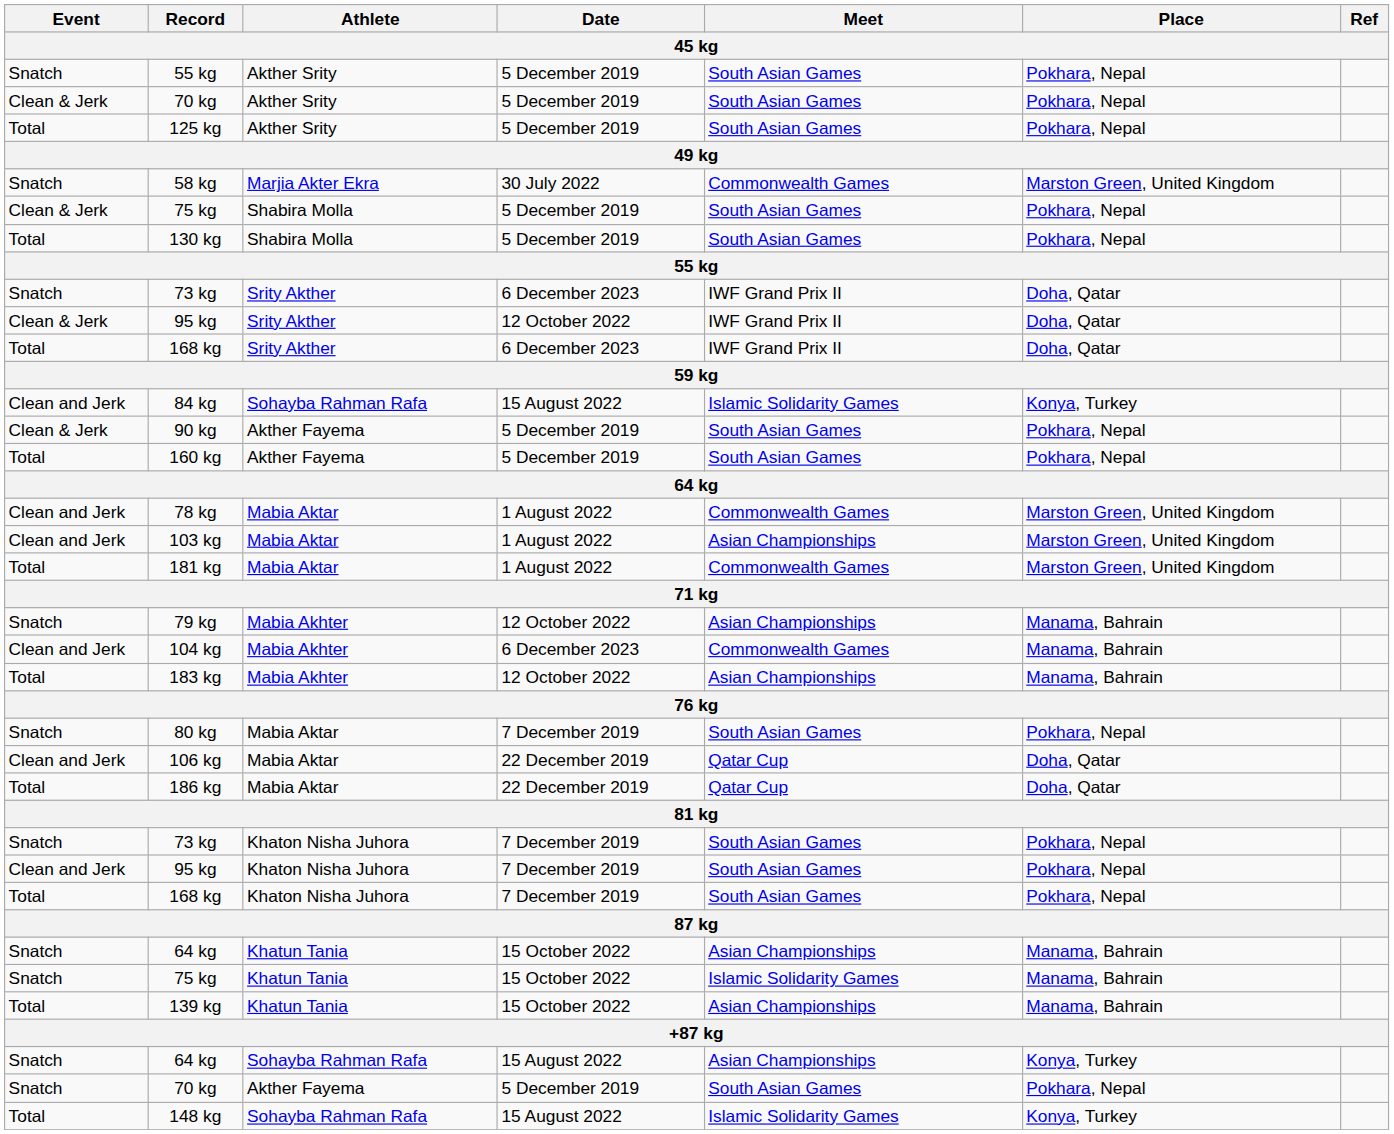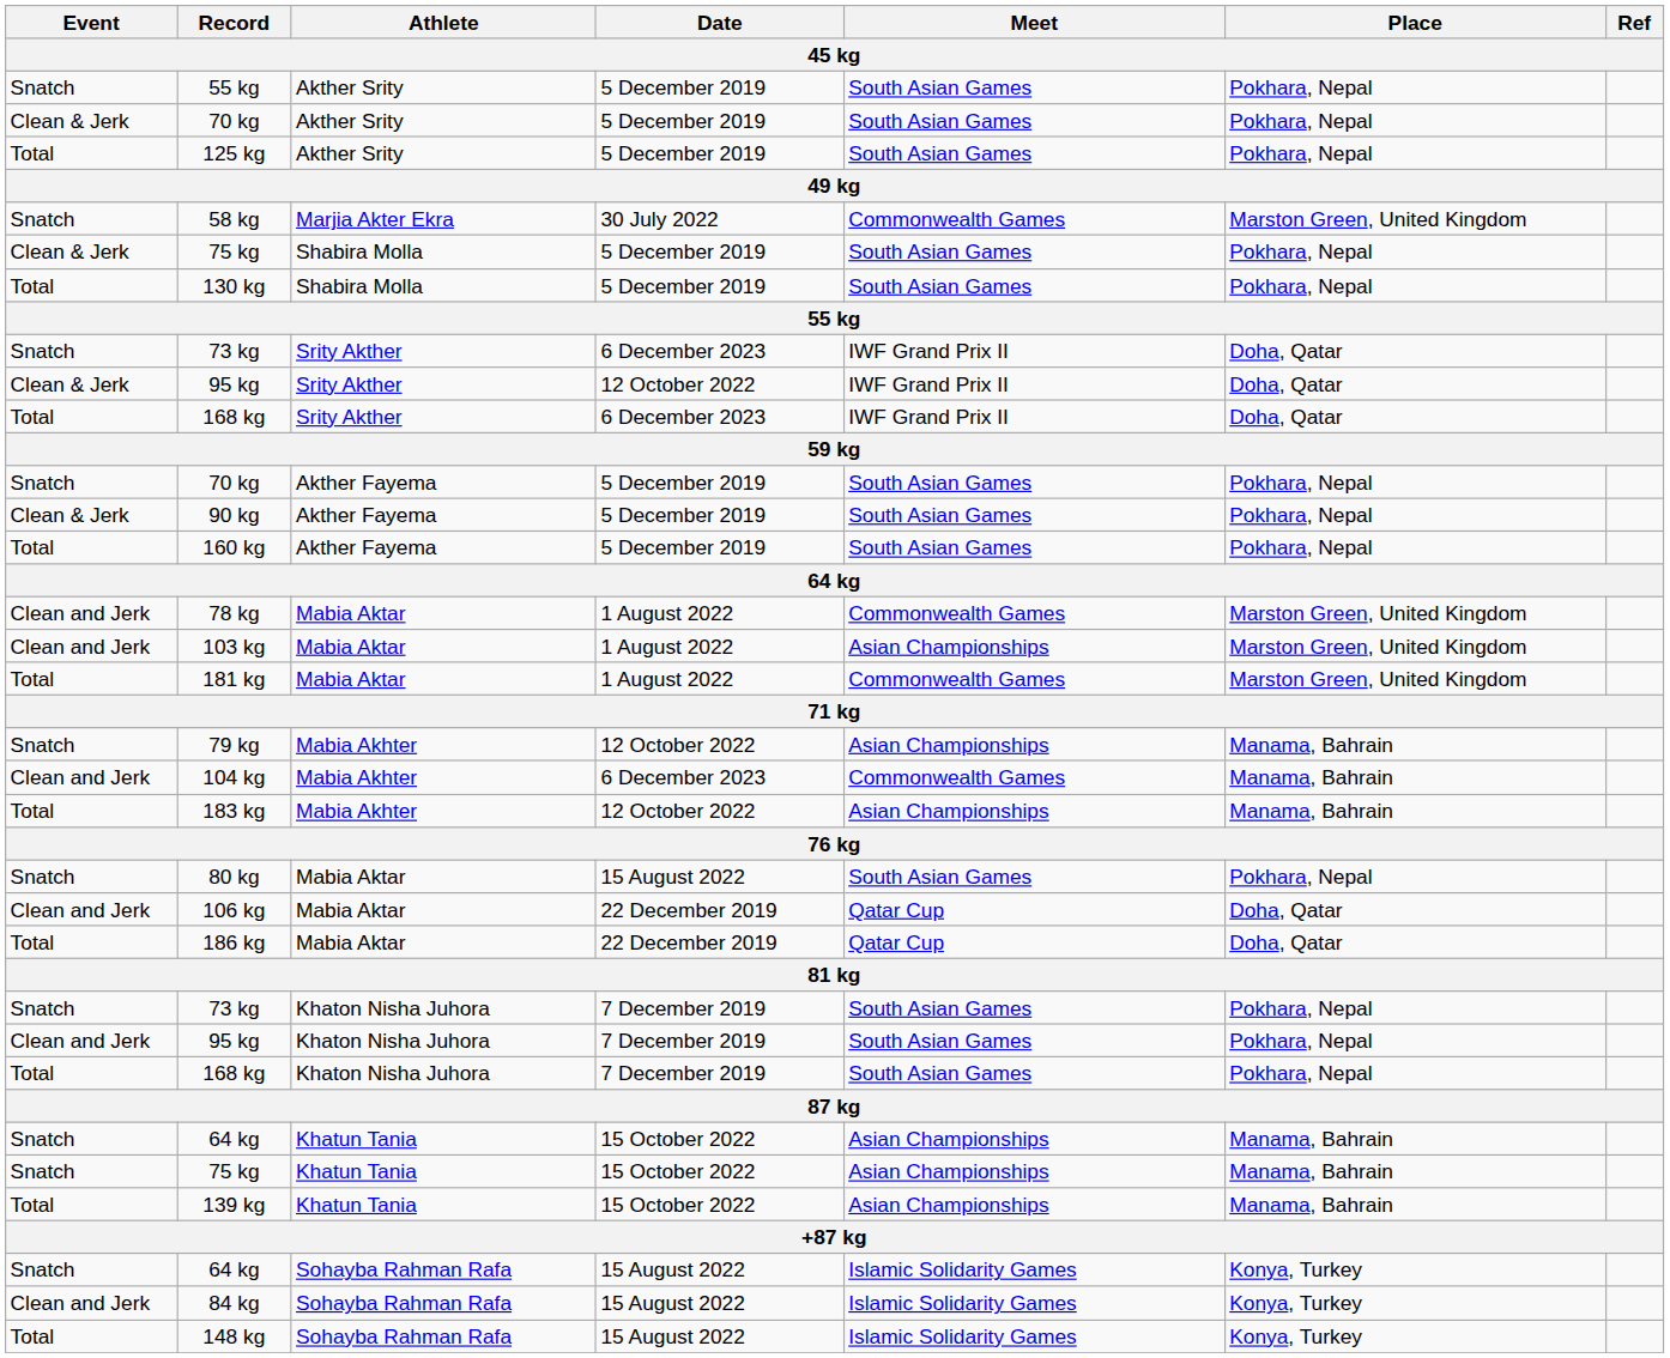rows swapped: 70 kg / Akther Fayema <-> 84 kg
80 kg | Date: 7 December 2019 -> 15 August 2022
75 kg / Khatun Tania | Meet: Islamic Solidarity Games -> Asian Championships
64 kg / Sohayba Rahman Rafa | Meet: Asian Championships -> Islamic Solidarity Games
